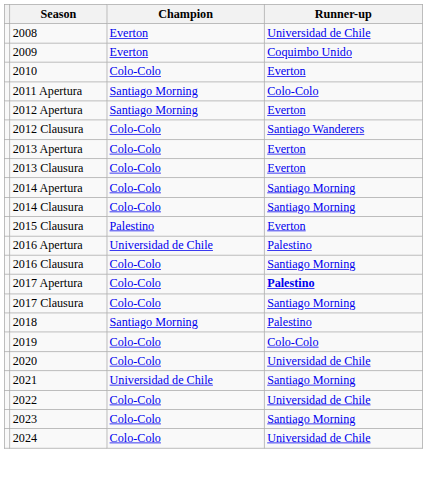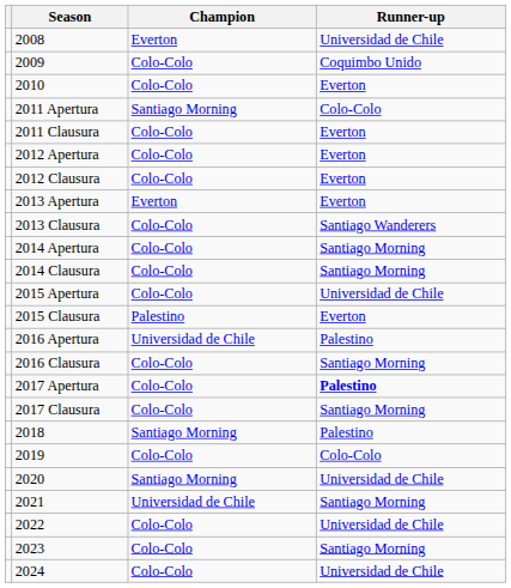2009 | Champion: Everton -> Colo-Colo
+ row: 2011 Clausura | Colo-Colo | Everton
2012 Apertura | Champion: Santiago Morning -> Colo-Colo
2012 Clausura | Runner-up: Santiago Wanderers -> Everton
2013 Apertura | Champion: Colo-Colo -> Everton
2013 Clausura | Runner-up: Everton -> Santiago Wanderers
+ row: 2015 Apertura | Colo-Colo | Universidad de Chile
2020 | Champion: Colo-Colo -> Santiago Morning
